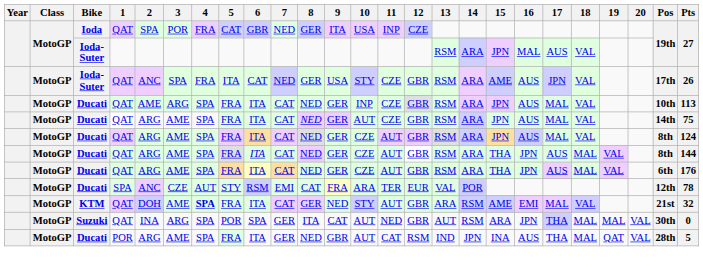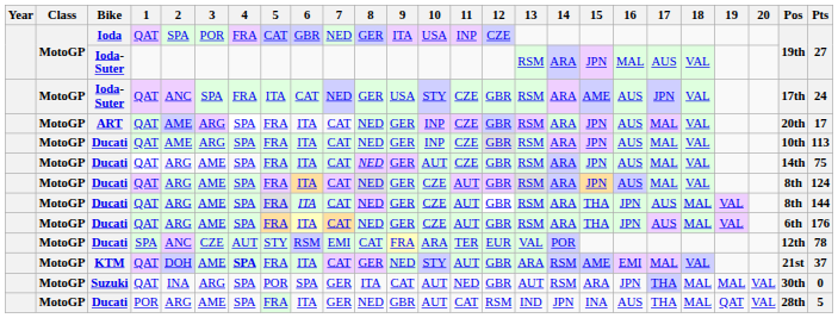Ioda-Suter / QAT | Pts: 26 -> 24
+ row: MotoGP | ART | QAT | AME | ARG | SPA | FRA | ITA | CAT | NED | GER | INP | CZE | GBR | RSM | ARA | JPN | AUS | MAL | VAL | 20th | 17
KTM | Pts: 32 -> 37
